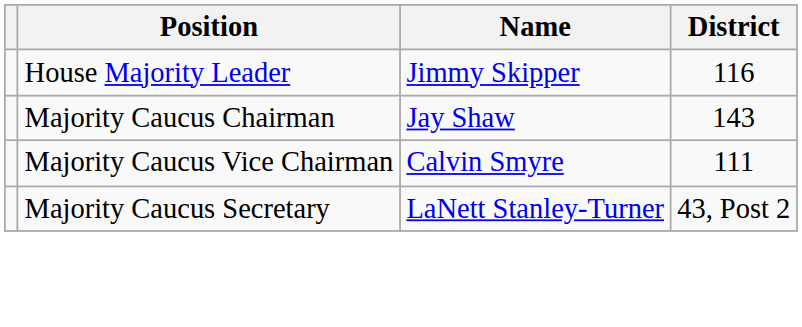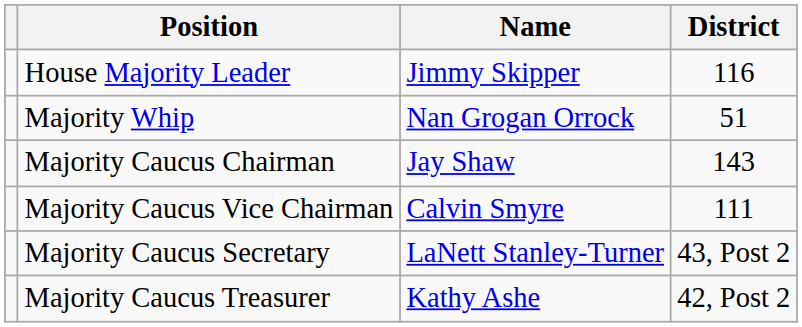+ row: Majority Whip | Nan Grogan Orrock | 51
+ row: Majority Caucus Treasurer | Kathy Ashe | 42, Post 2
